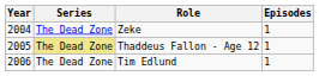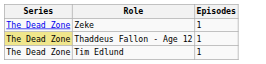- column: Year | 2004 | 2005 | 2006
